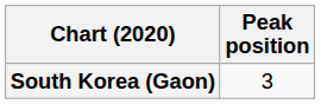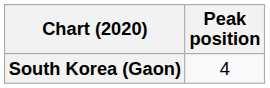South Korea (Gaon) | Peak position: 3 -> 4
